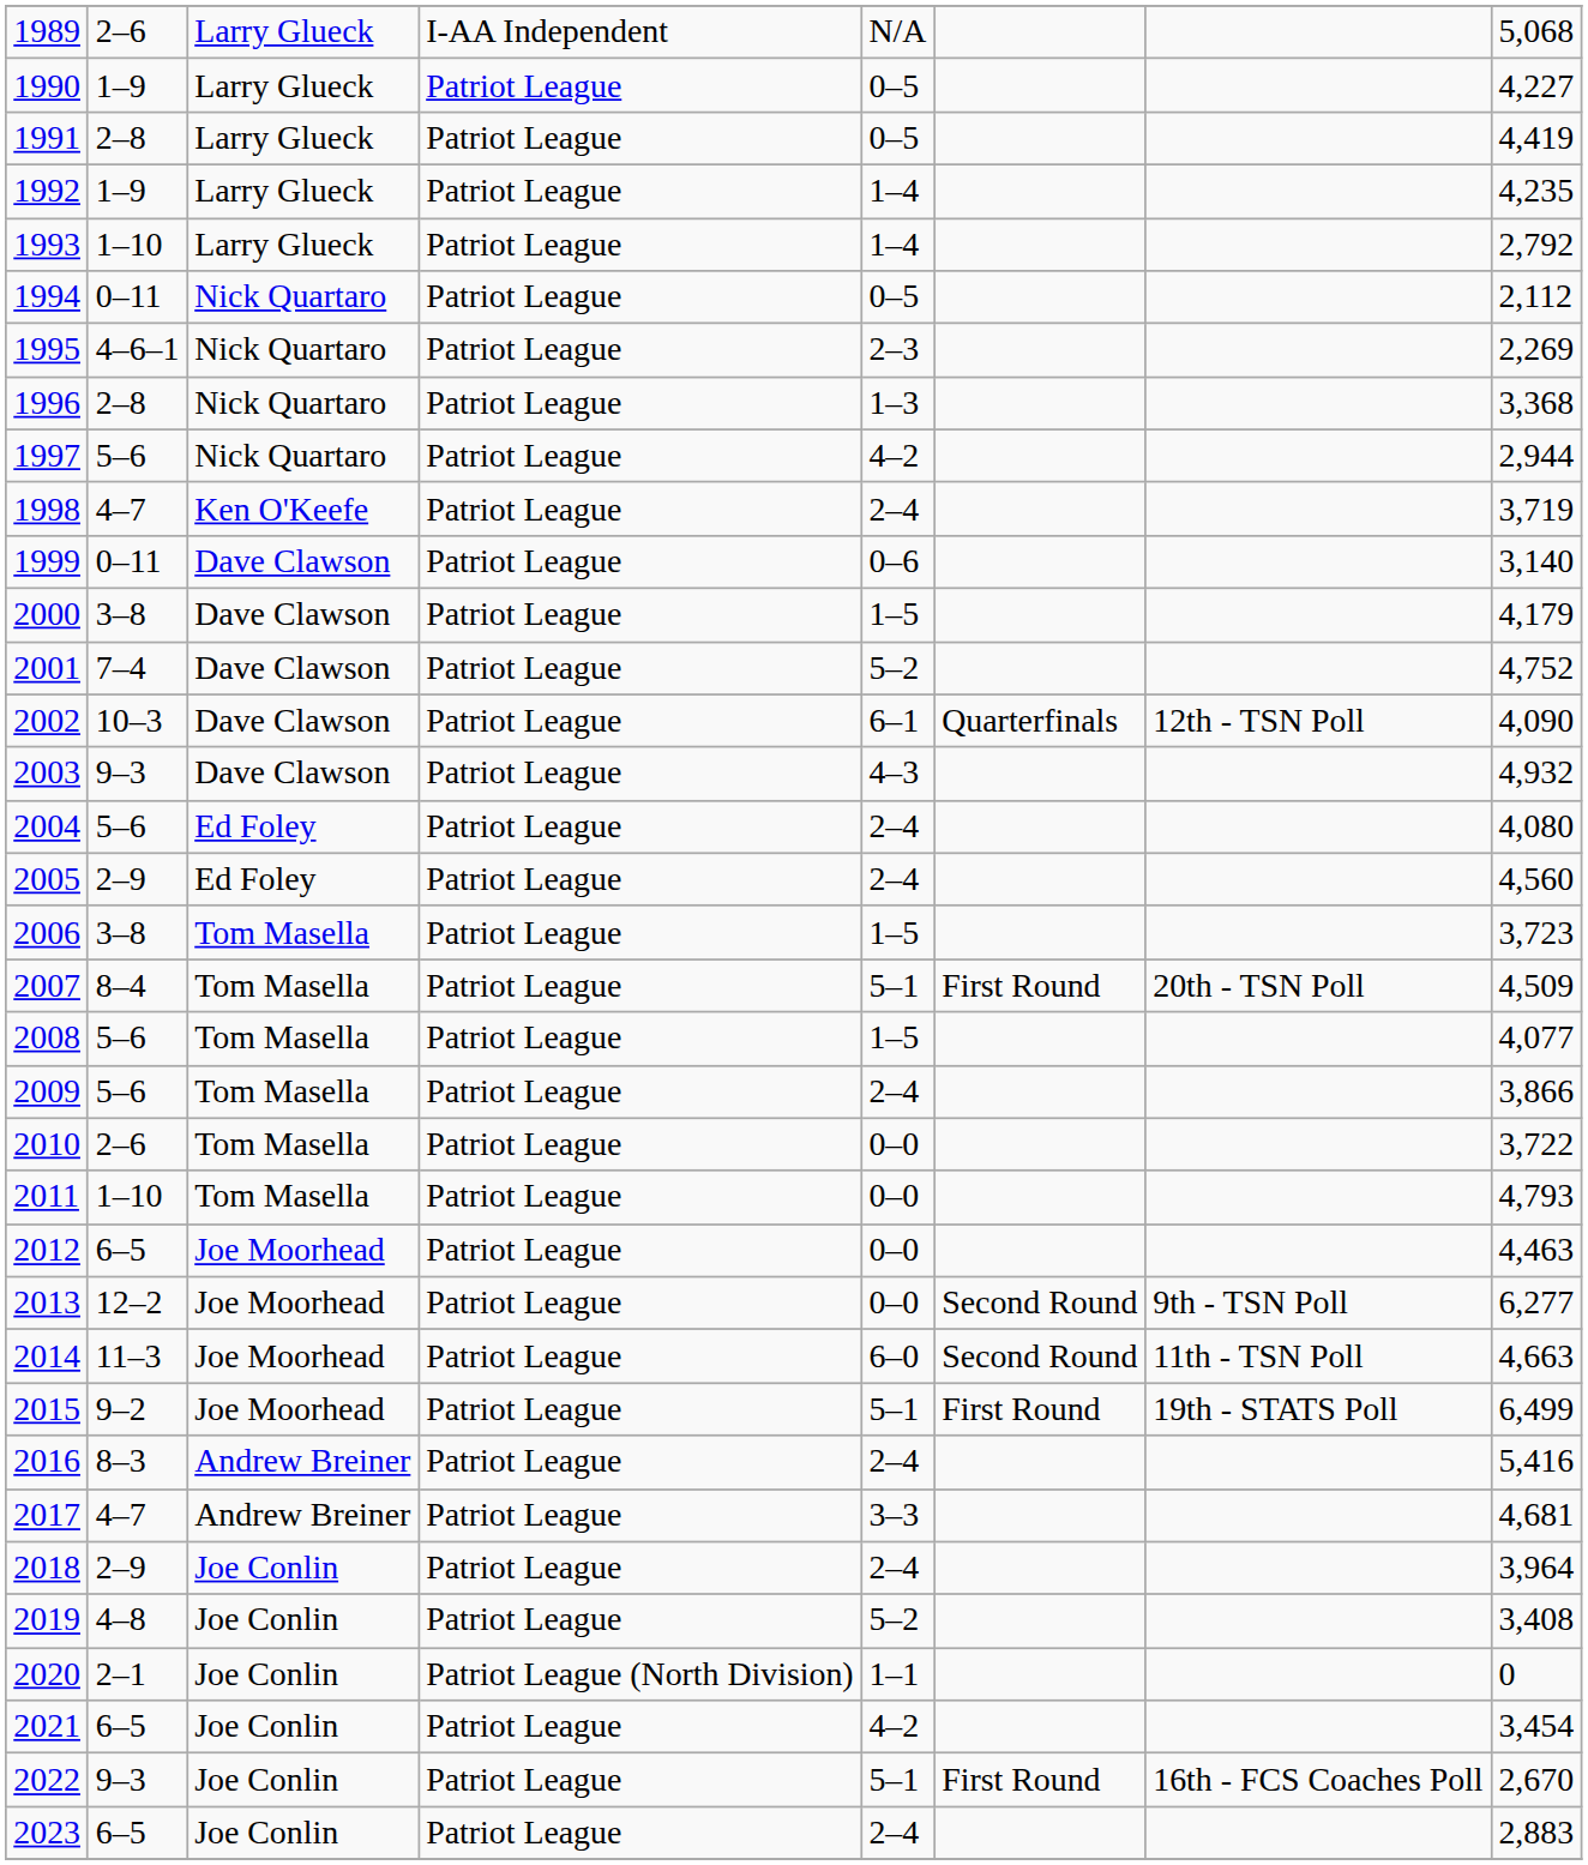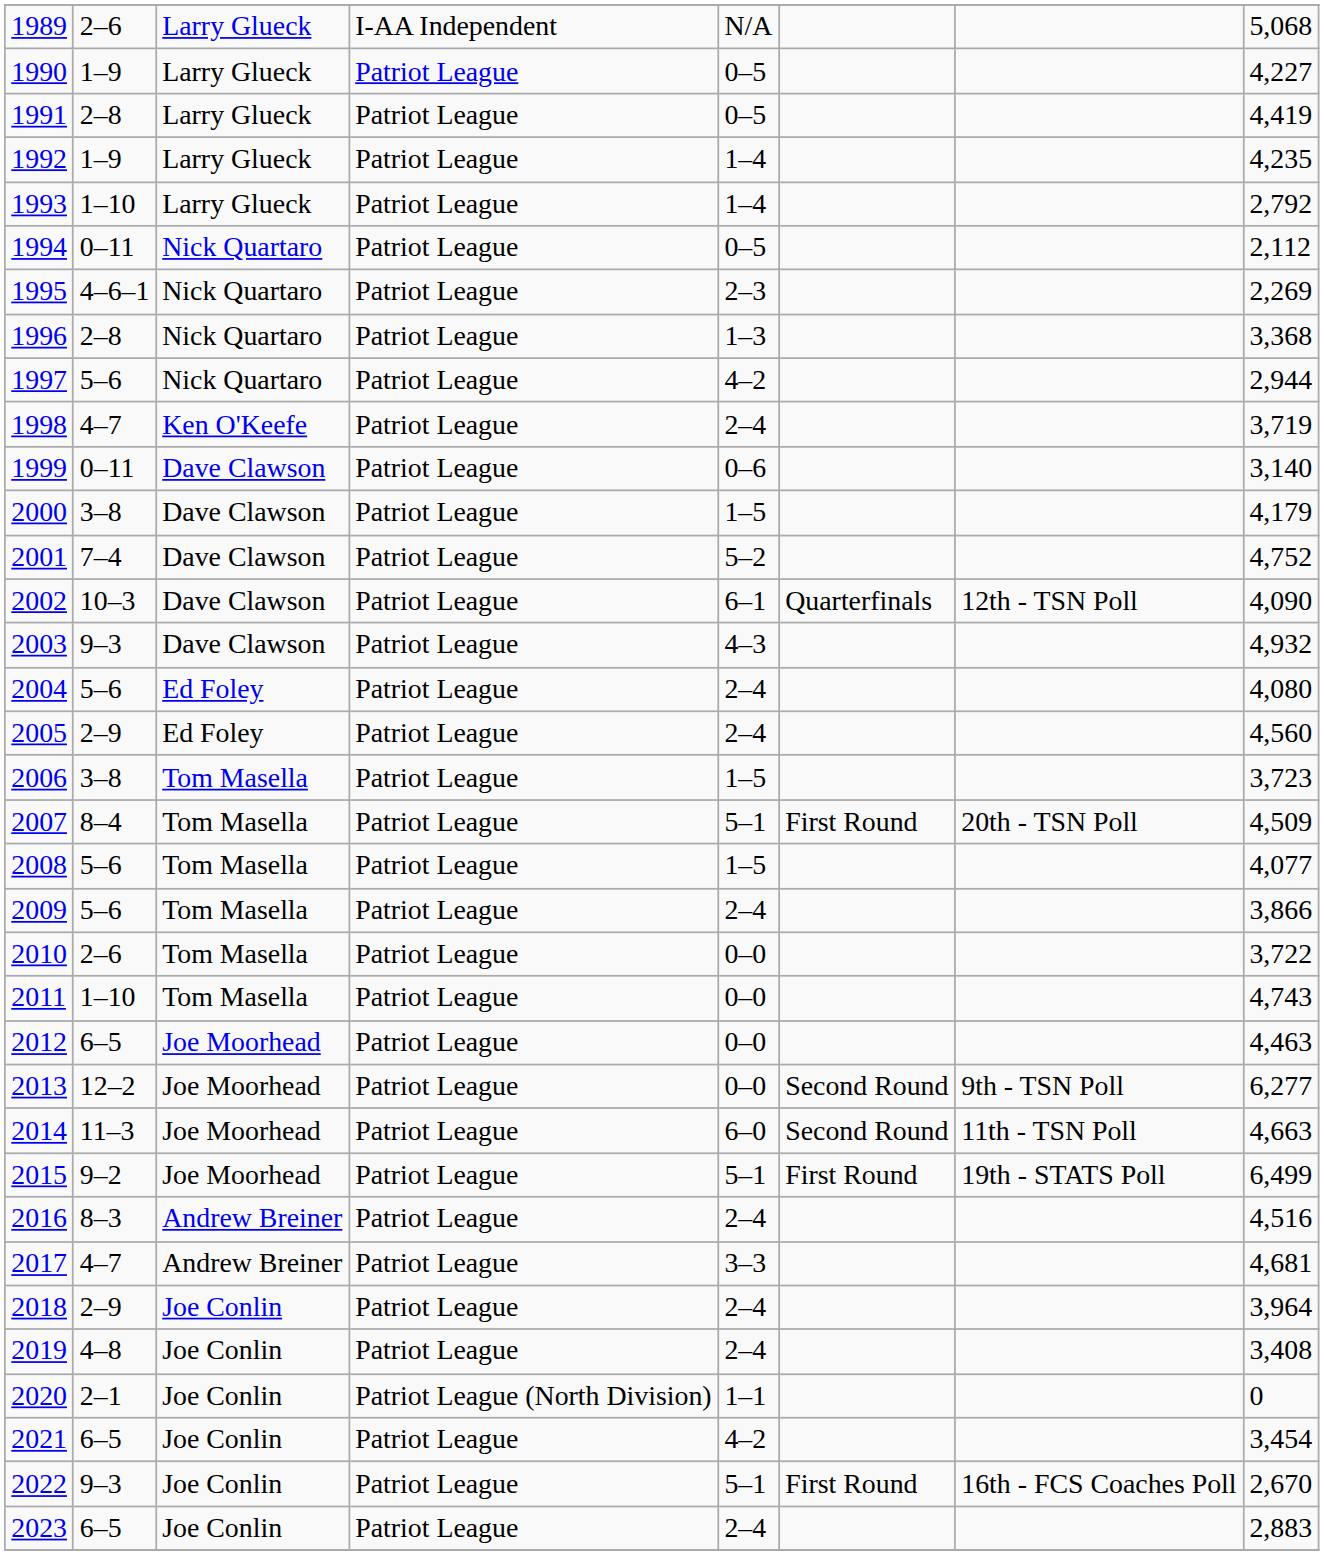2011 | column 8: 4,793 -> 4,743
2016 | column 8: 5,416 -> 4,516
2019 | column 5: 5–2 -> 2–4
